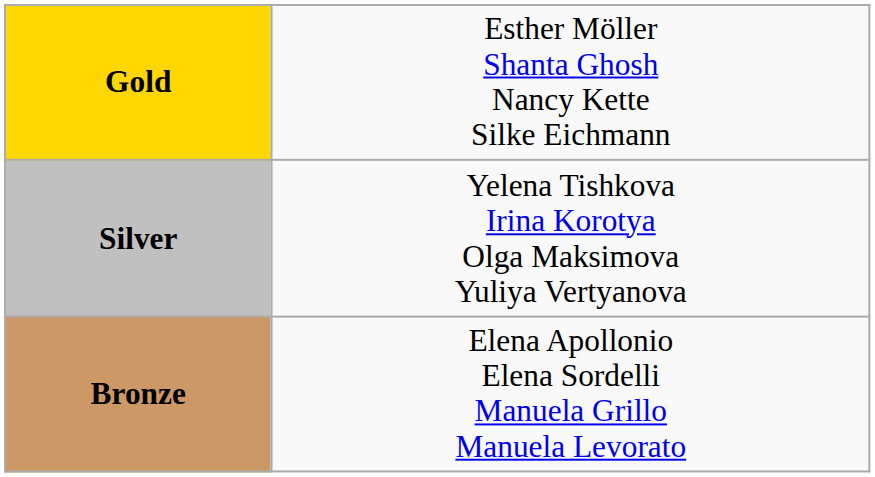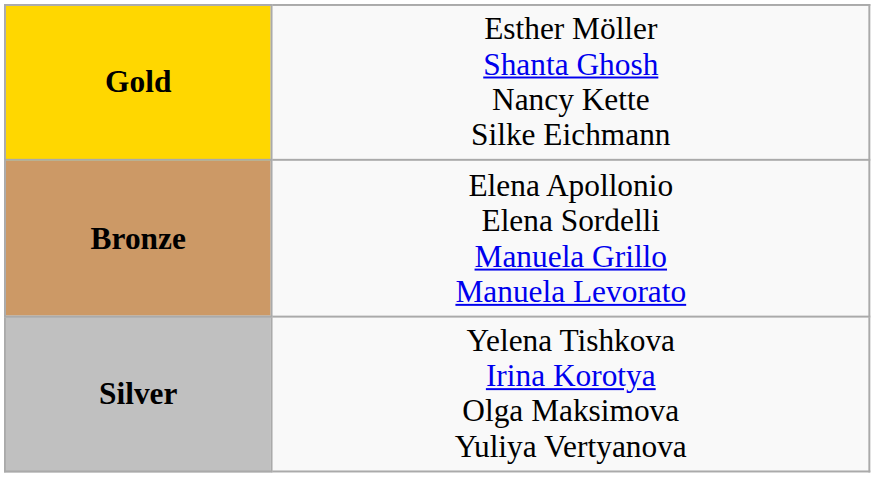rows swapped: Silver <-> Bronze
